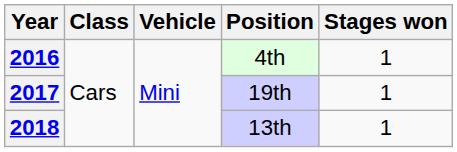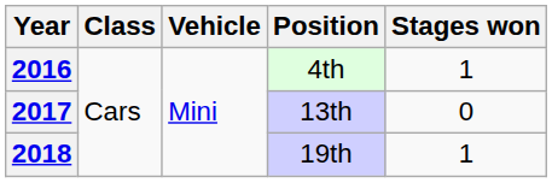2017 | Position: 19th -> 13th
2017 | Stages won: 1 -> 0
2018 | Position: 13th -> 19th
